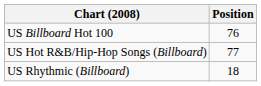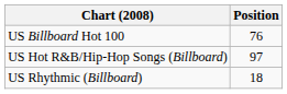US Hot R&B/Hip-Hop Songs (Billboard) | Position: 77 -> 97
